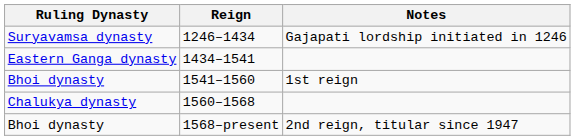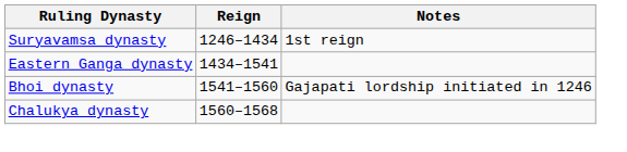1246–1434 | Notes: Gajapati lordship initiated in 1246 -> 1st reign
1541–1560 | Notes: 1st reign -> Gajapati lordship initiated in 1246
- row: Bhoi dynasty | 1568–present | 2nd reign, titular since 1947
